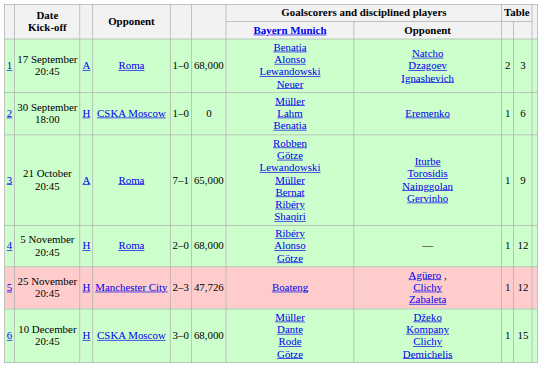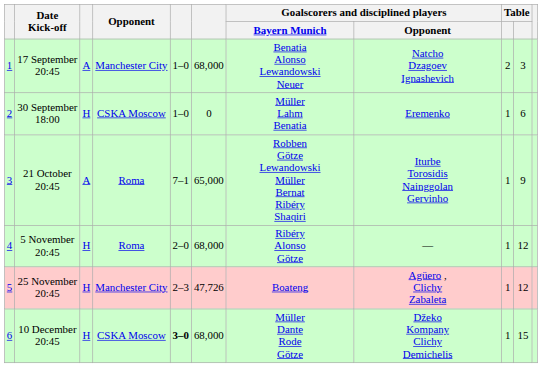17 September 20:45 | Opponent: Roma -> Manchester City
10 December 20:45 | column 5: normal -> bold
